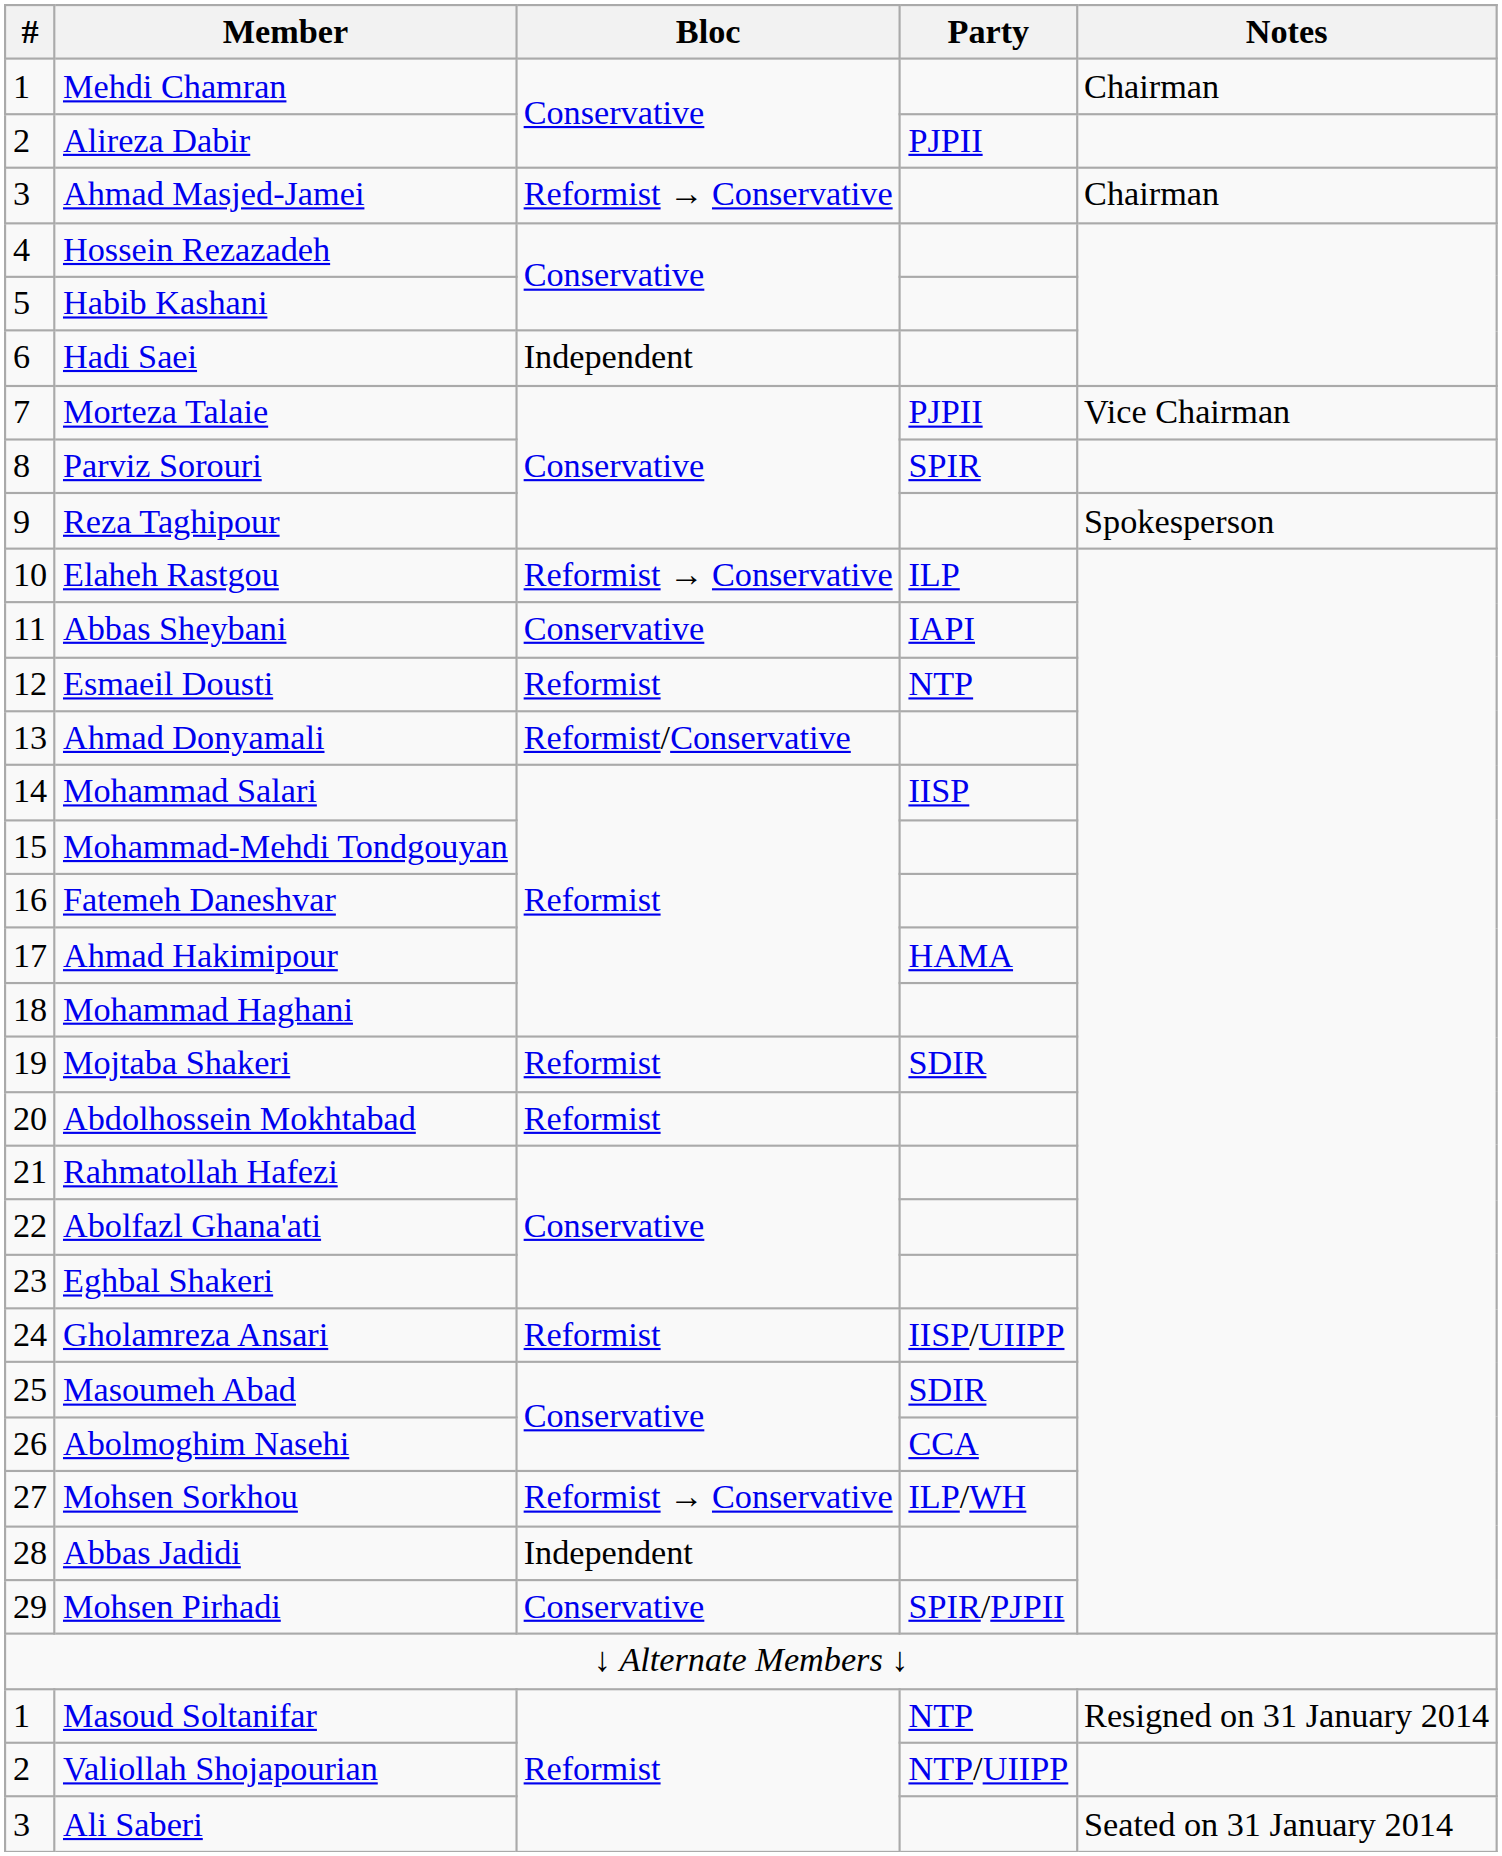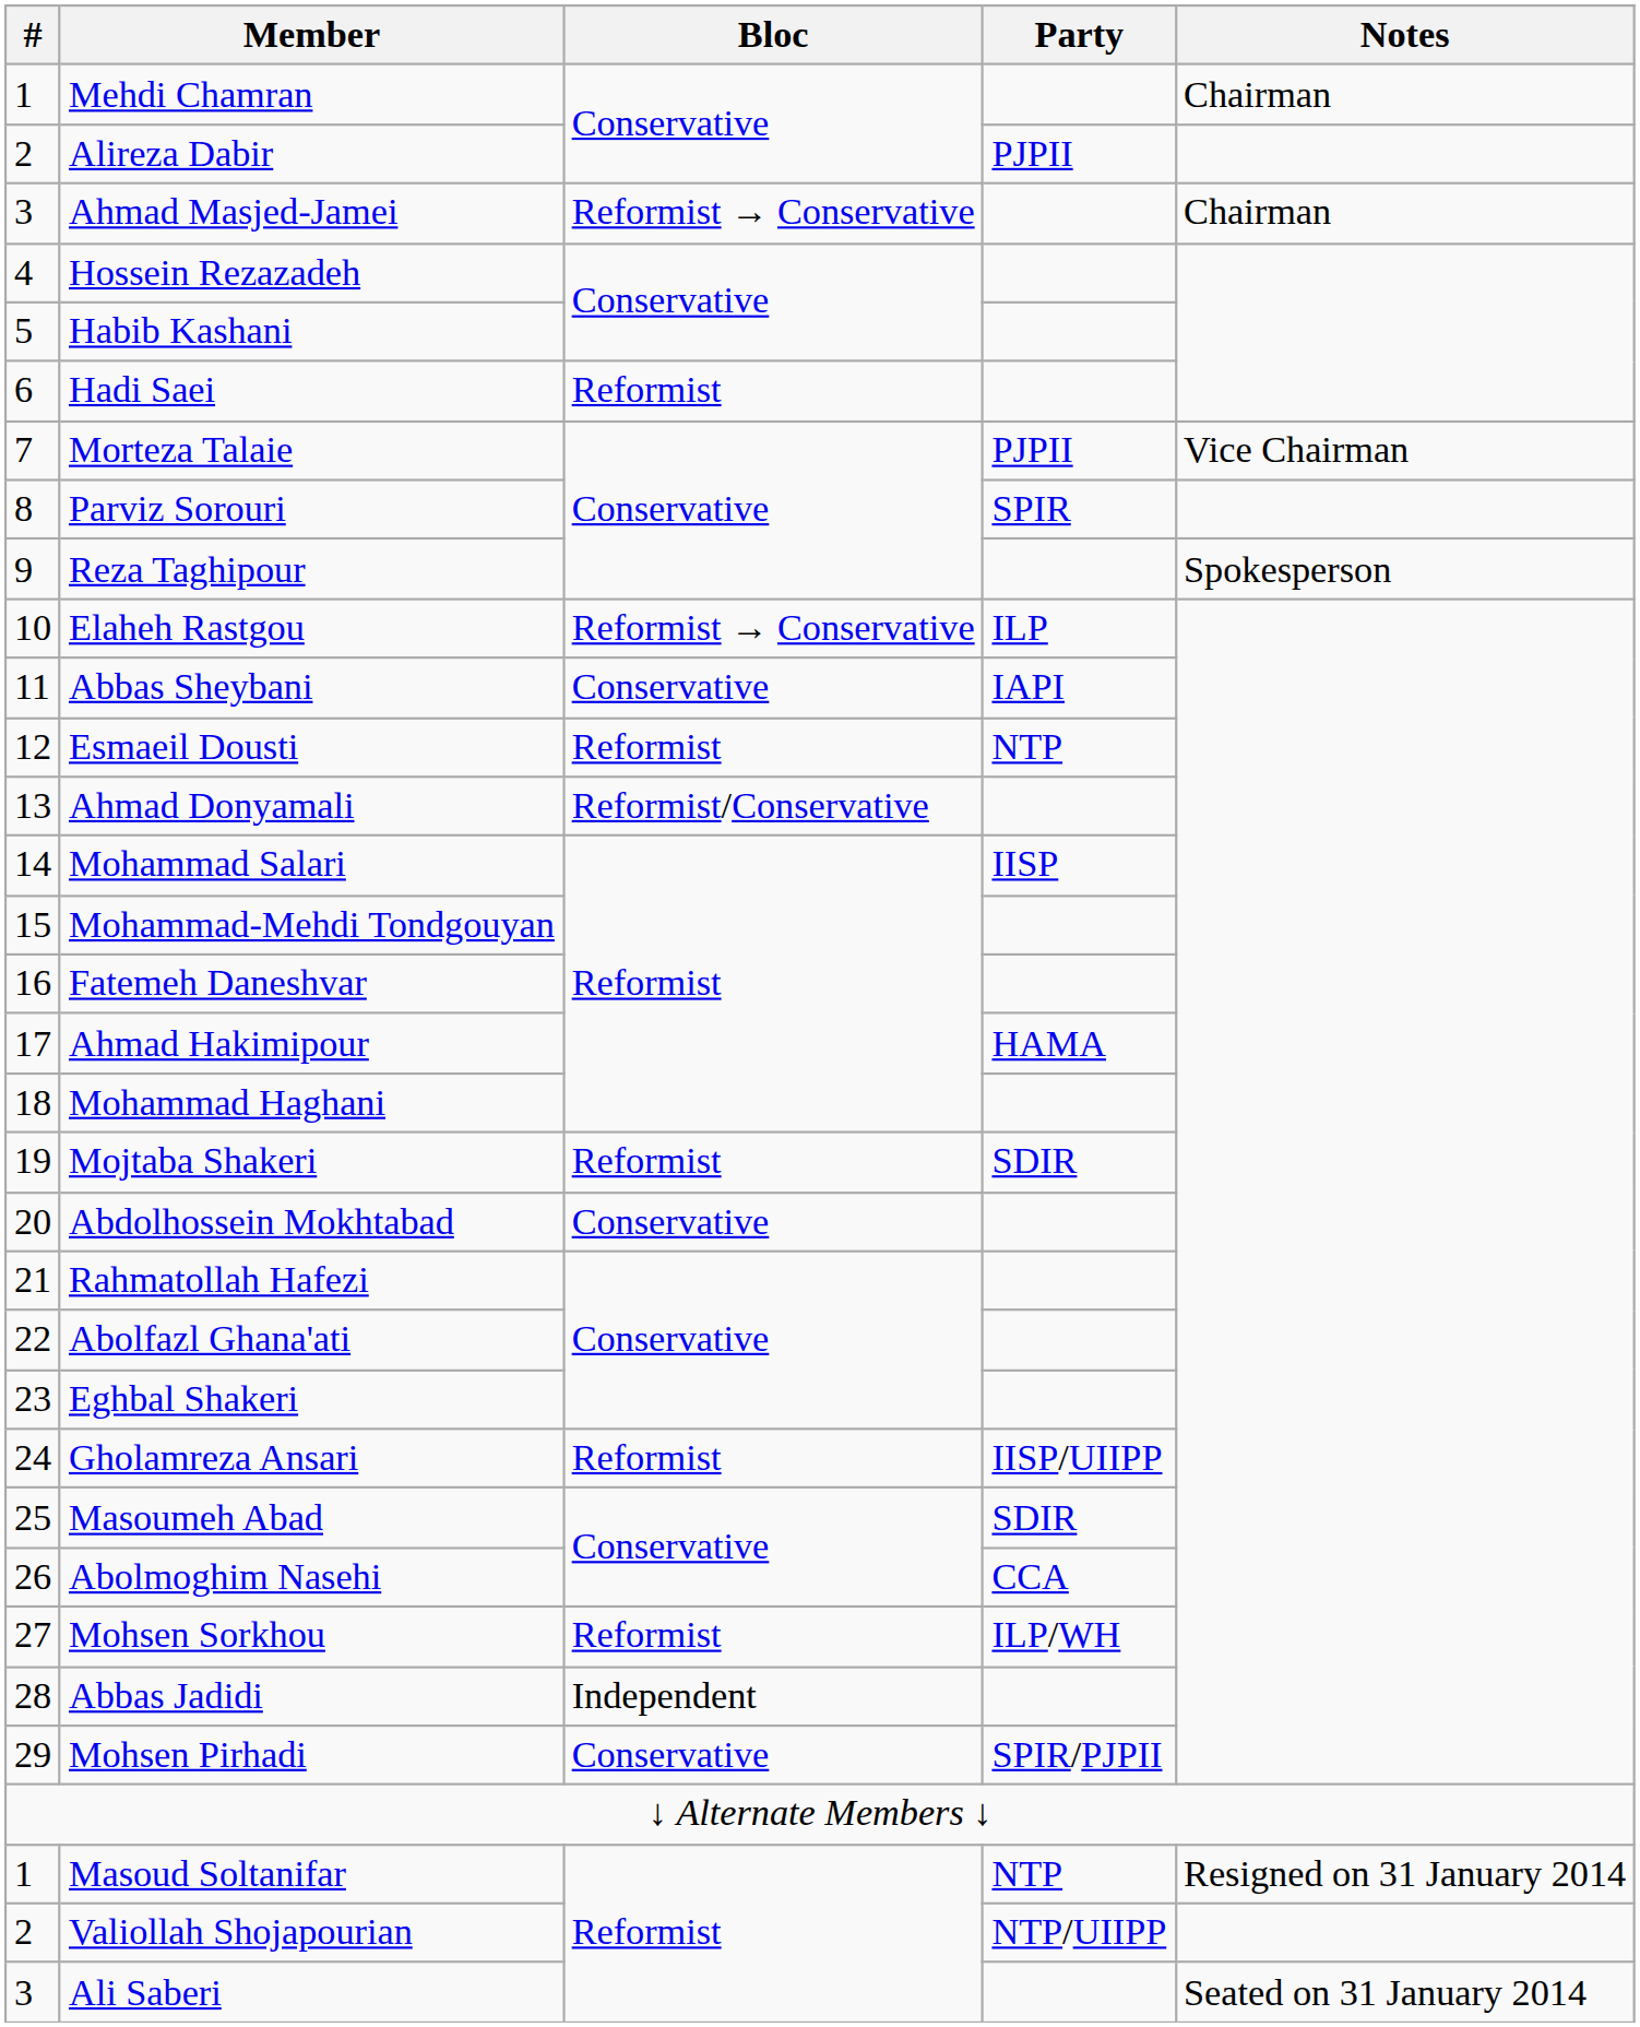Hadi Saei | Bloc: Independent -> Reformist
Abdolhossein Mokhtabad | Bloc: Reformist -> Conservative
Mohsen Sorkhou | Bloc: Reformist → Conservative -> Reformist
